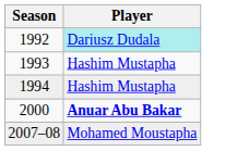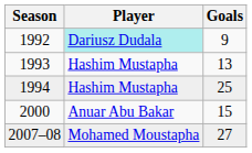+ column: Goals | 9 | 13 | 25 | 15 | 27
2000 | Player: bold -> normal
